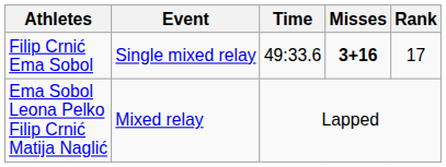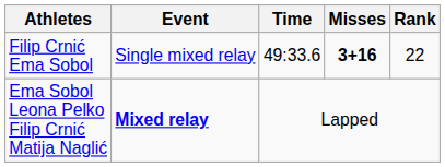Filip Crnić Ema Sobol | Rank: 17 -> 22
Ema Sobol Leona Pelko Filip Crnić Matija Naglić | Event: normal -> bold
